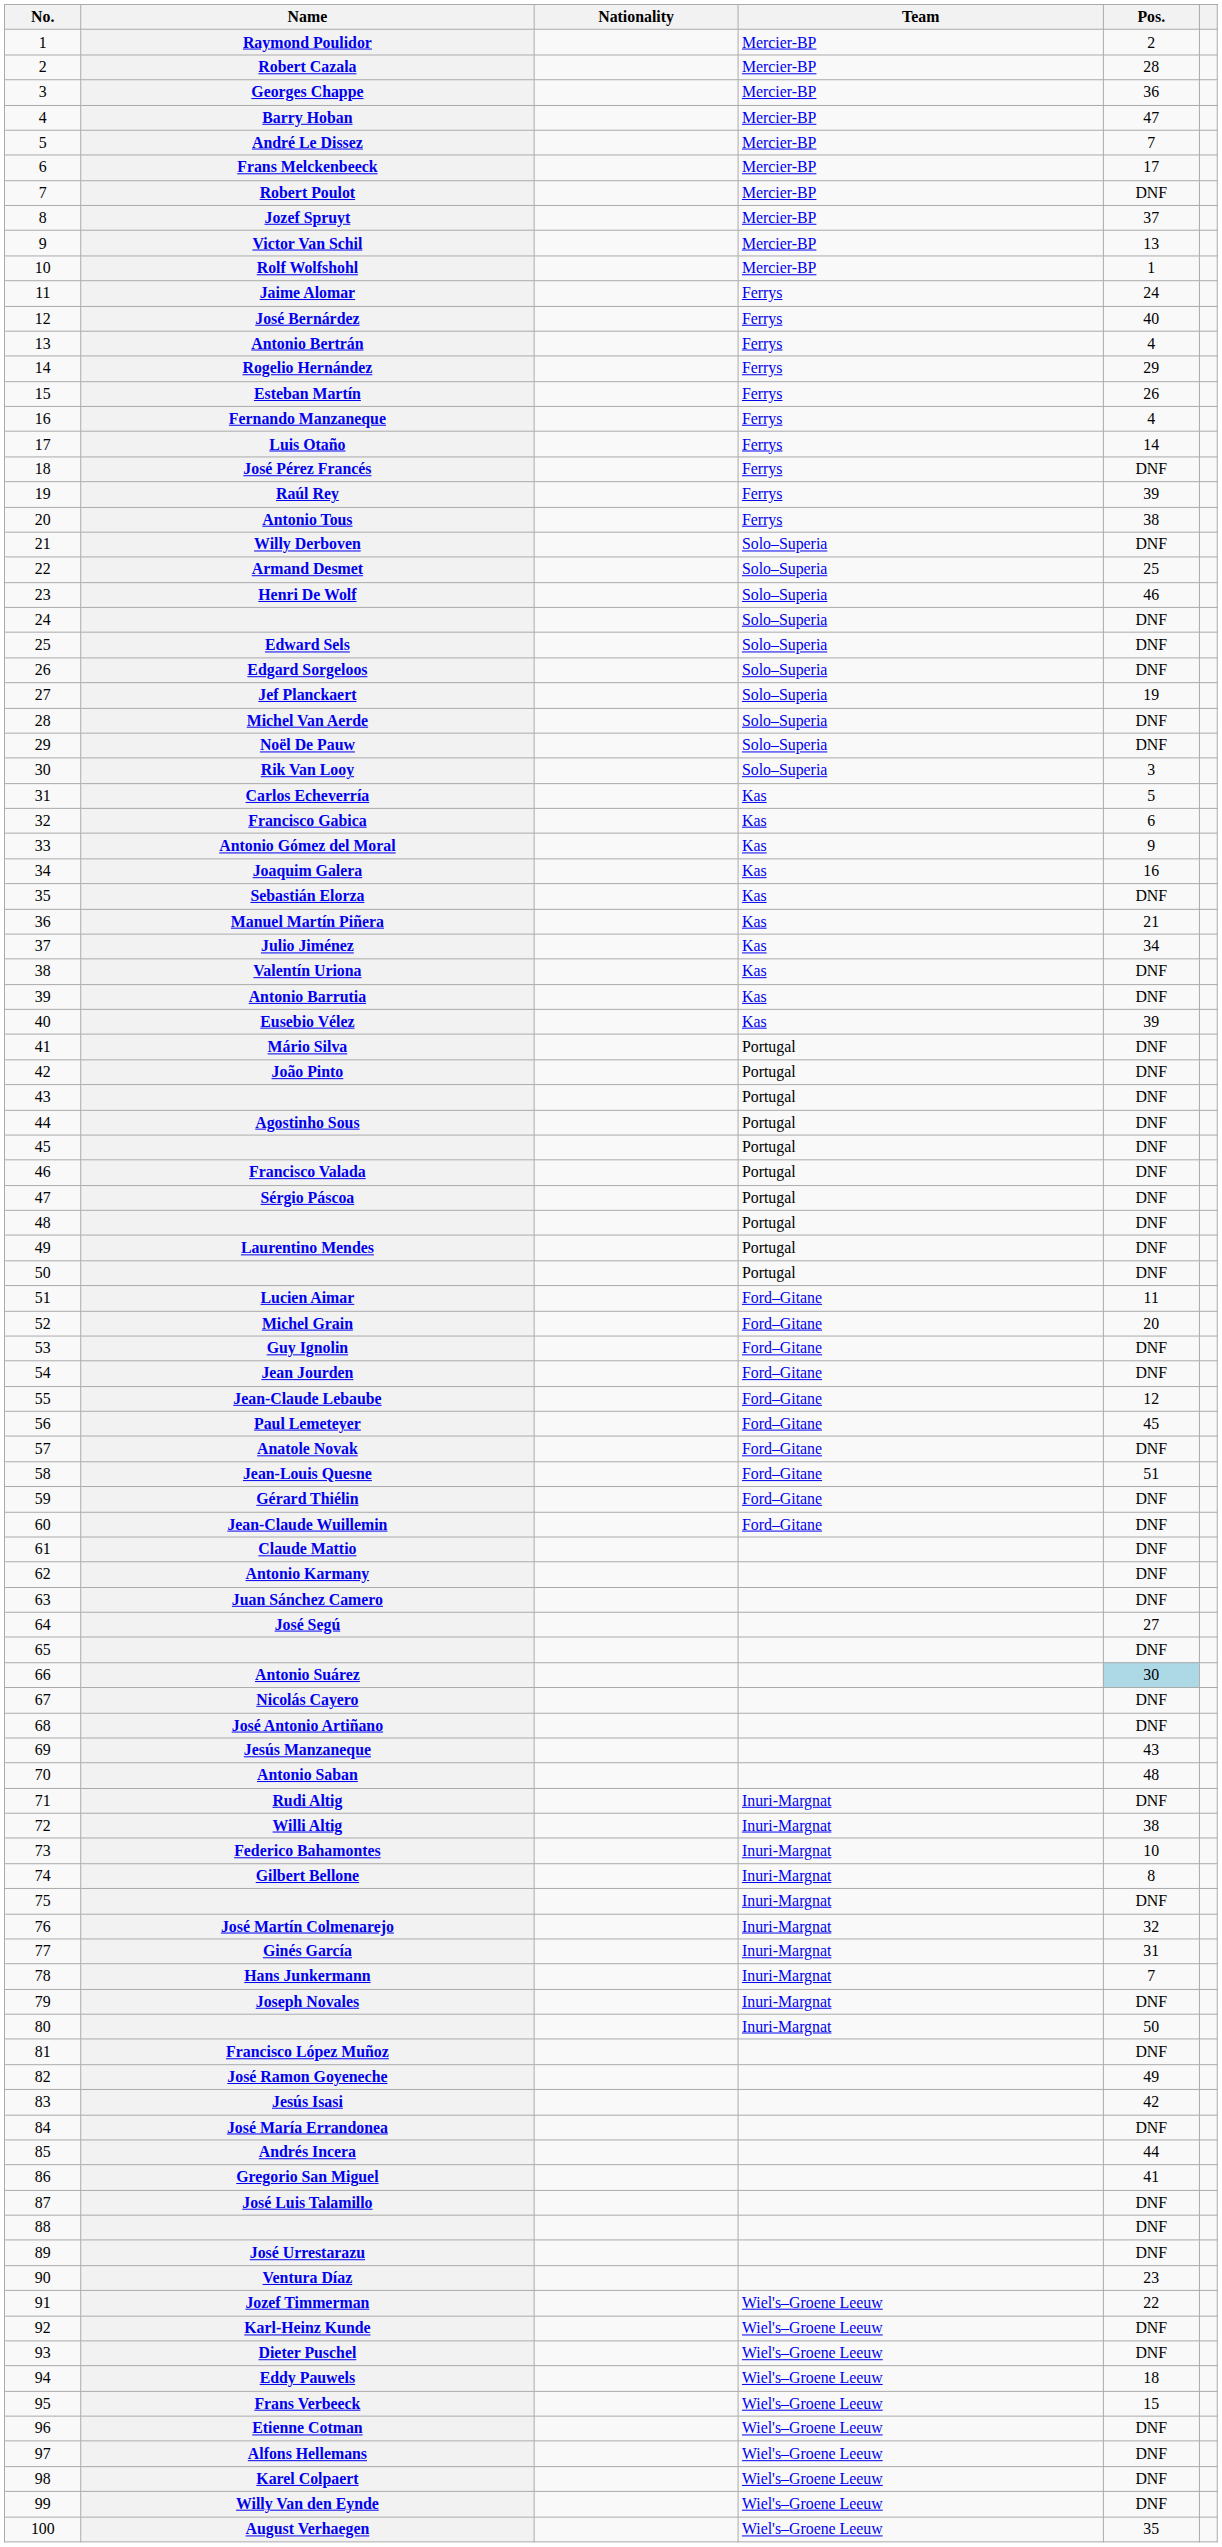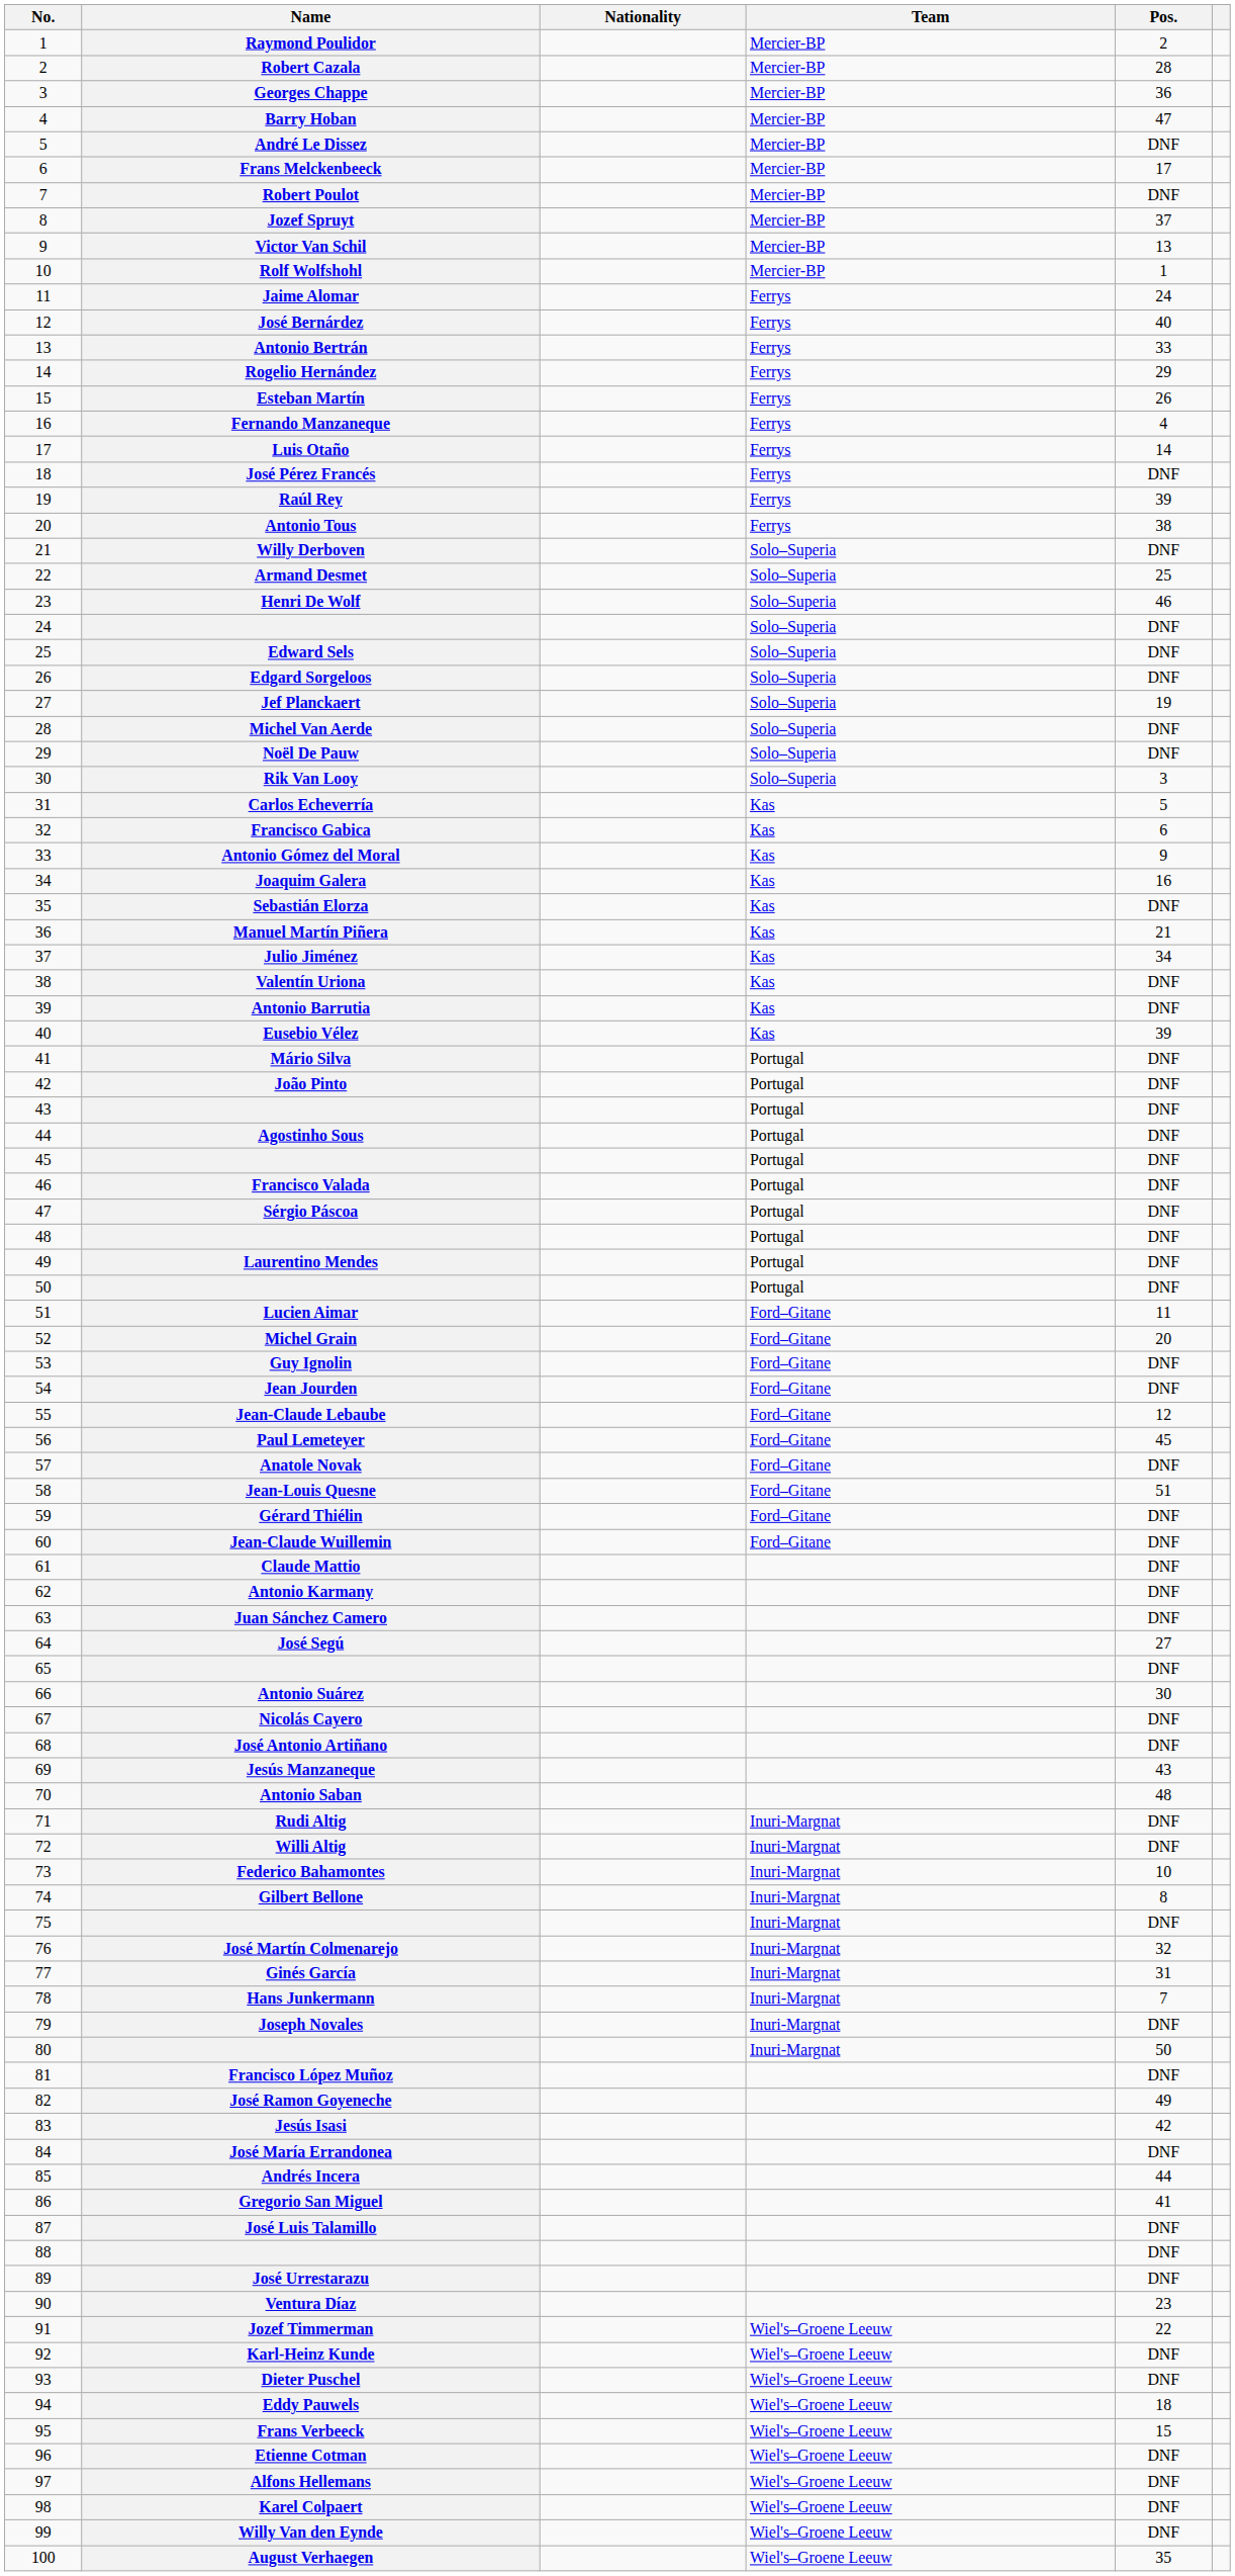André Le Dissez | Pos.: 7 -> DNF
Antonio Bertrán | Pos.: 4 -> 33
Antonio Suárez | Pos.: lightblue background -> no background
Willi Altig | Pos.: 38 -> DNF
